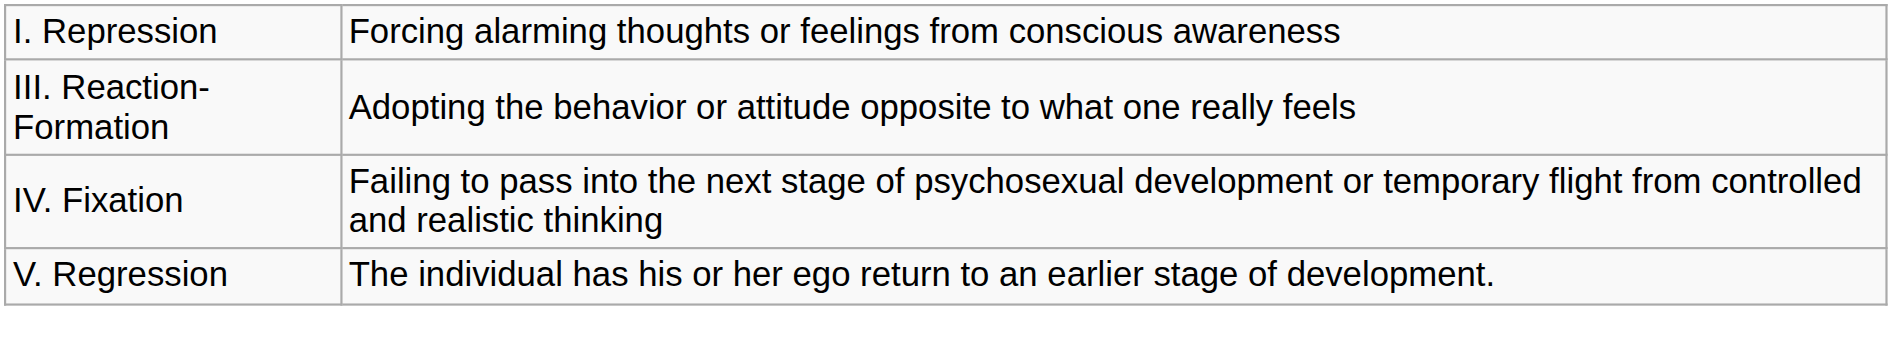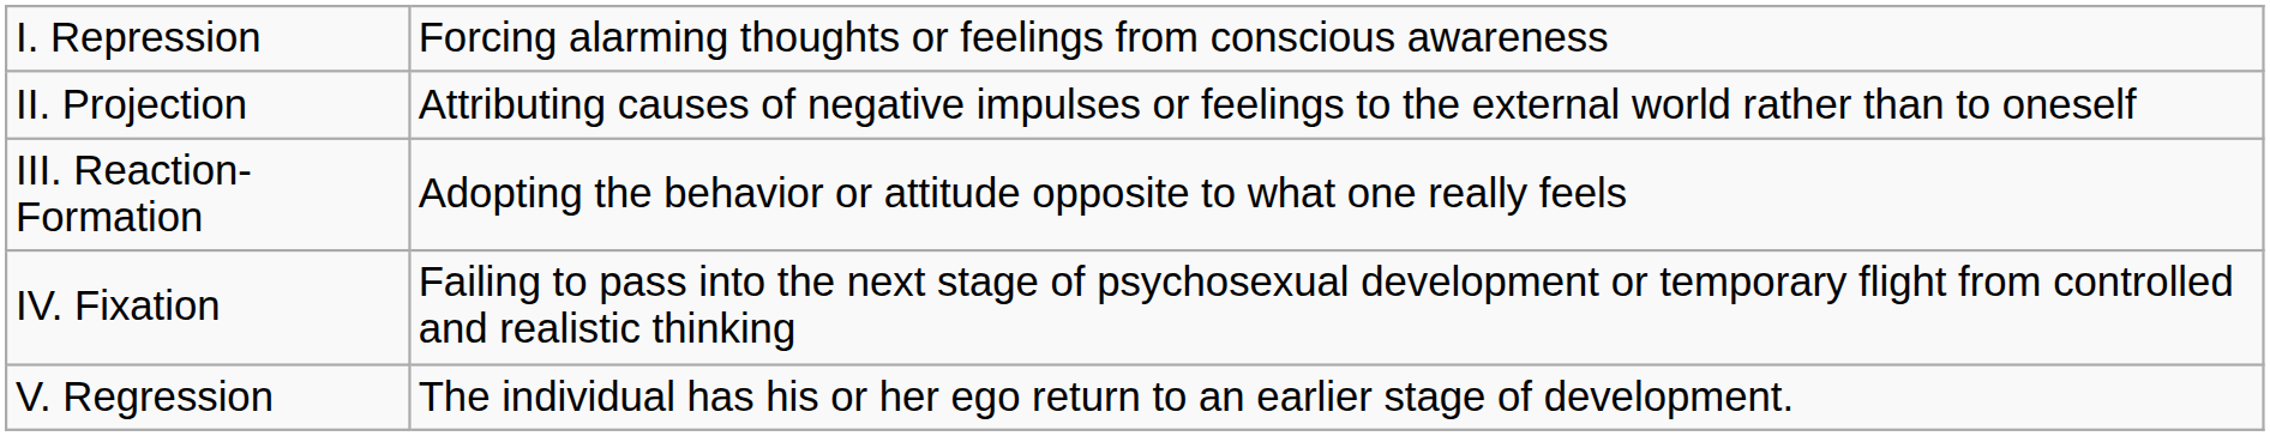+ row: II. Projection | Attributing causes of negative impulses or feelings to the external world rather than to oneself
